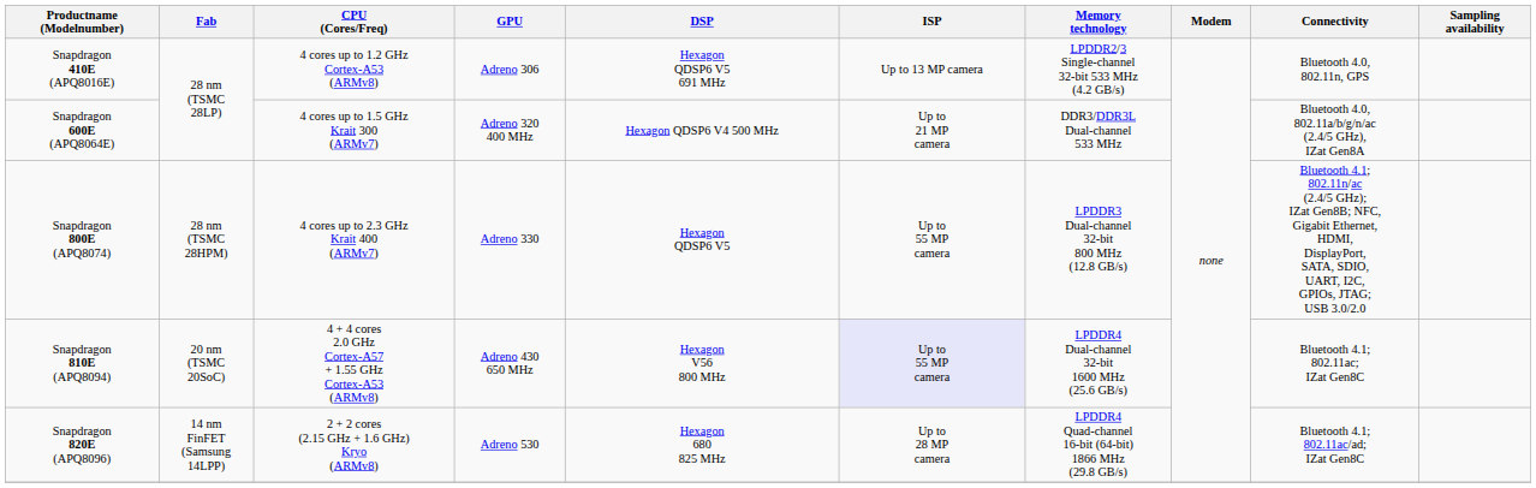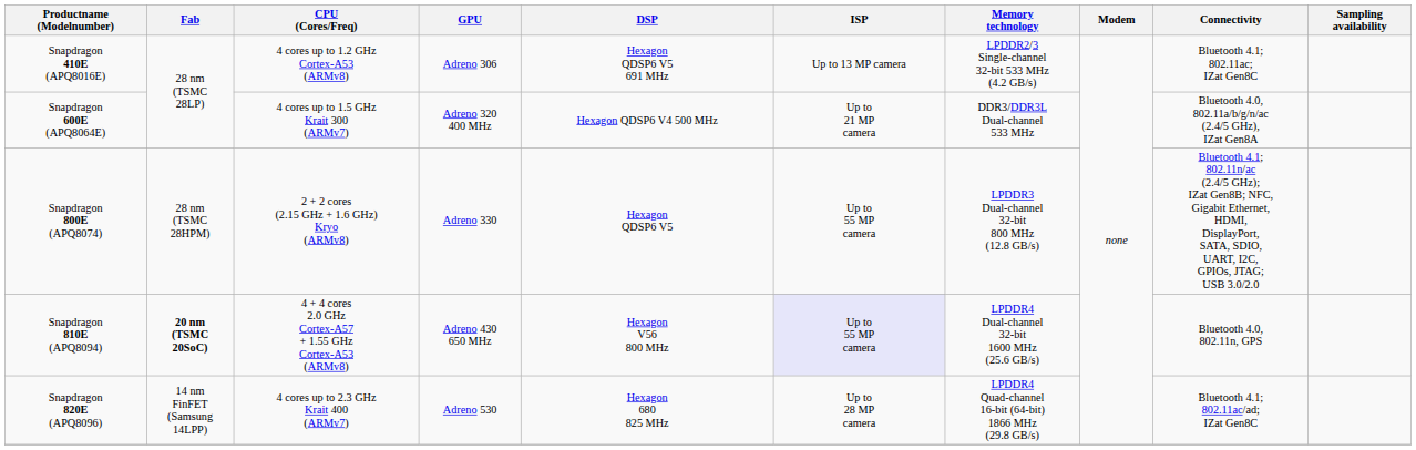Snapdragon 410E (APQ8016E) | Connectivity: Bluetooth 4.0, 802.11n, GPS -> Bluetooth 4.1; 802.11ac; IZat Gen8C
Snapdragon 800E (APQ8074) | CPU (Cores/Freq): 4 cores up to 2.3 GHz Krait 400 (ARMv7) -> 2 + 2 cores (2.15 GHz + 1.6 GHz) Kryo (ARMv8)
Snapdragon 810E (APQ8094) | Fab: normal -> bold
Snapdragon 810E (APQ8094) | Connectivity: Bluetooth 4.1; 802.11ac; IZat Gen8C -> Bluetooth 4.0, 802.11n, GPS
Snapdragon 820E (APQ8096) | CPU (Cores/Freq): 2 + 2 cores (2.15 GHz + 1.6 GHz) Kryo (ARMv8) -> 4 cores up to 2.3 GHz Krait 400 (ARMv7)
